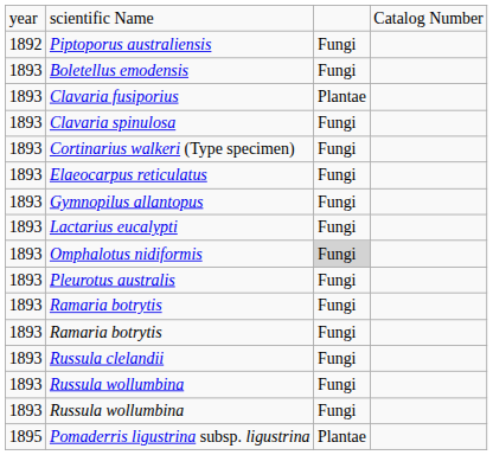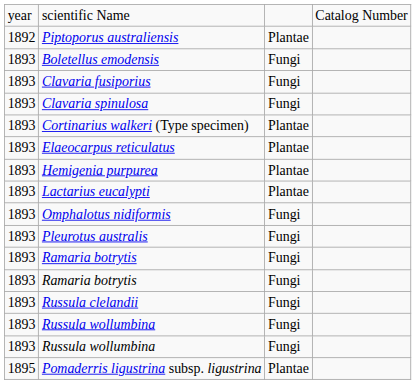Piptoporus australiensis | column 3: Fungi -> Plantae
Clavaria fusiporius | column 3: Plantae -> Fungi
Cortinarius walkeri (Type specimen) | column 3: Fungi -> Plantae
Elaeocarpus reticulatus | column 3: Fungi -> Plantae
- row: 1893 | Gymnopilus allantopus | Fungi
+ row: 1893 | Hemigenia purpurea | Plantae
Lactarius eucalypti | column 3: Fungi -> Plantae
Omphalotus nidiformis | column 3: lightgrey background -> no background
